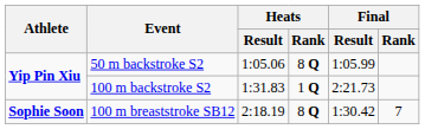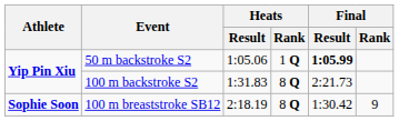50 m backstroke S2 | Heats / Rank: 8 Q -> 1 Q
50 m backstroke S2 | Final / Result: normal -> bold
100 m backstroke S2 | Heats / Rank: 1 Q -> 8 Q
100 m breaststroke SB12 | Final / Rank: 7 -> 9
